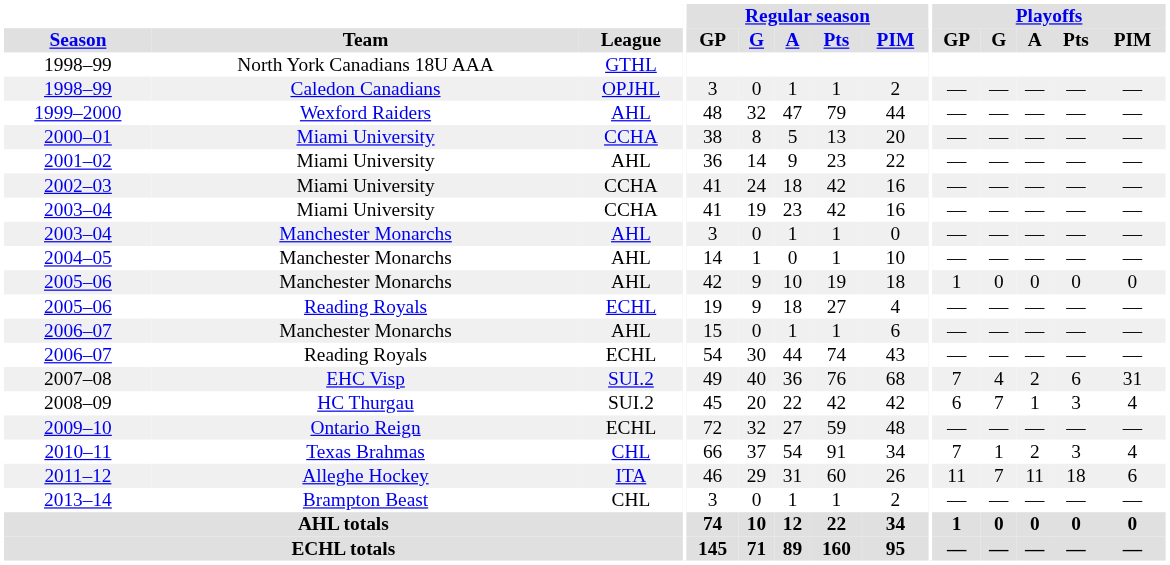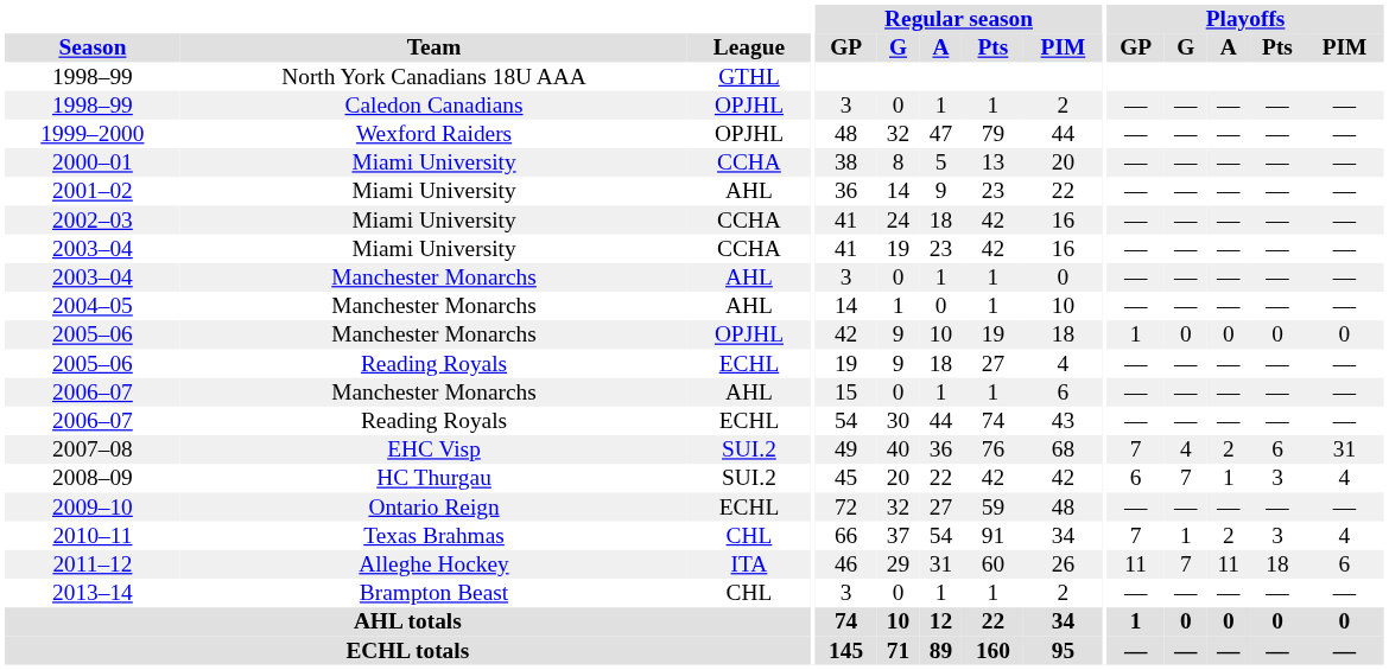1999–2000 | League: AHL -> OPJHL
2005–06 / Manchester Monarchs | League: AHL -> OPJHL
